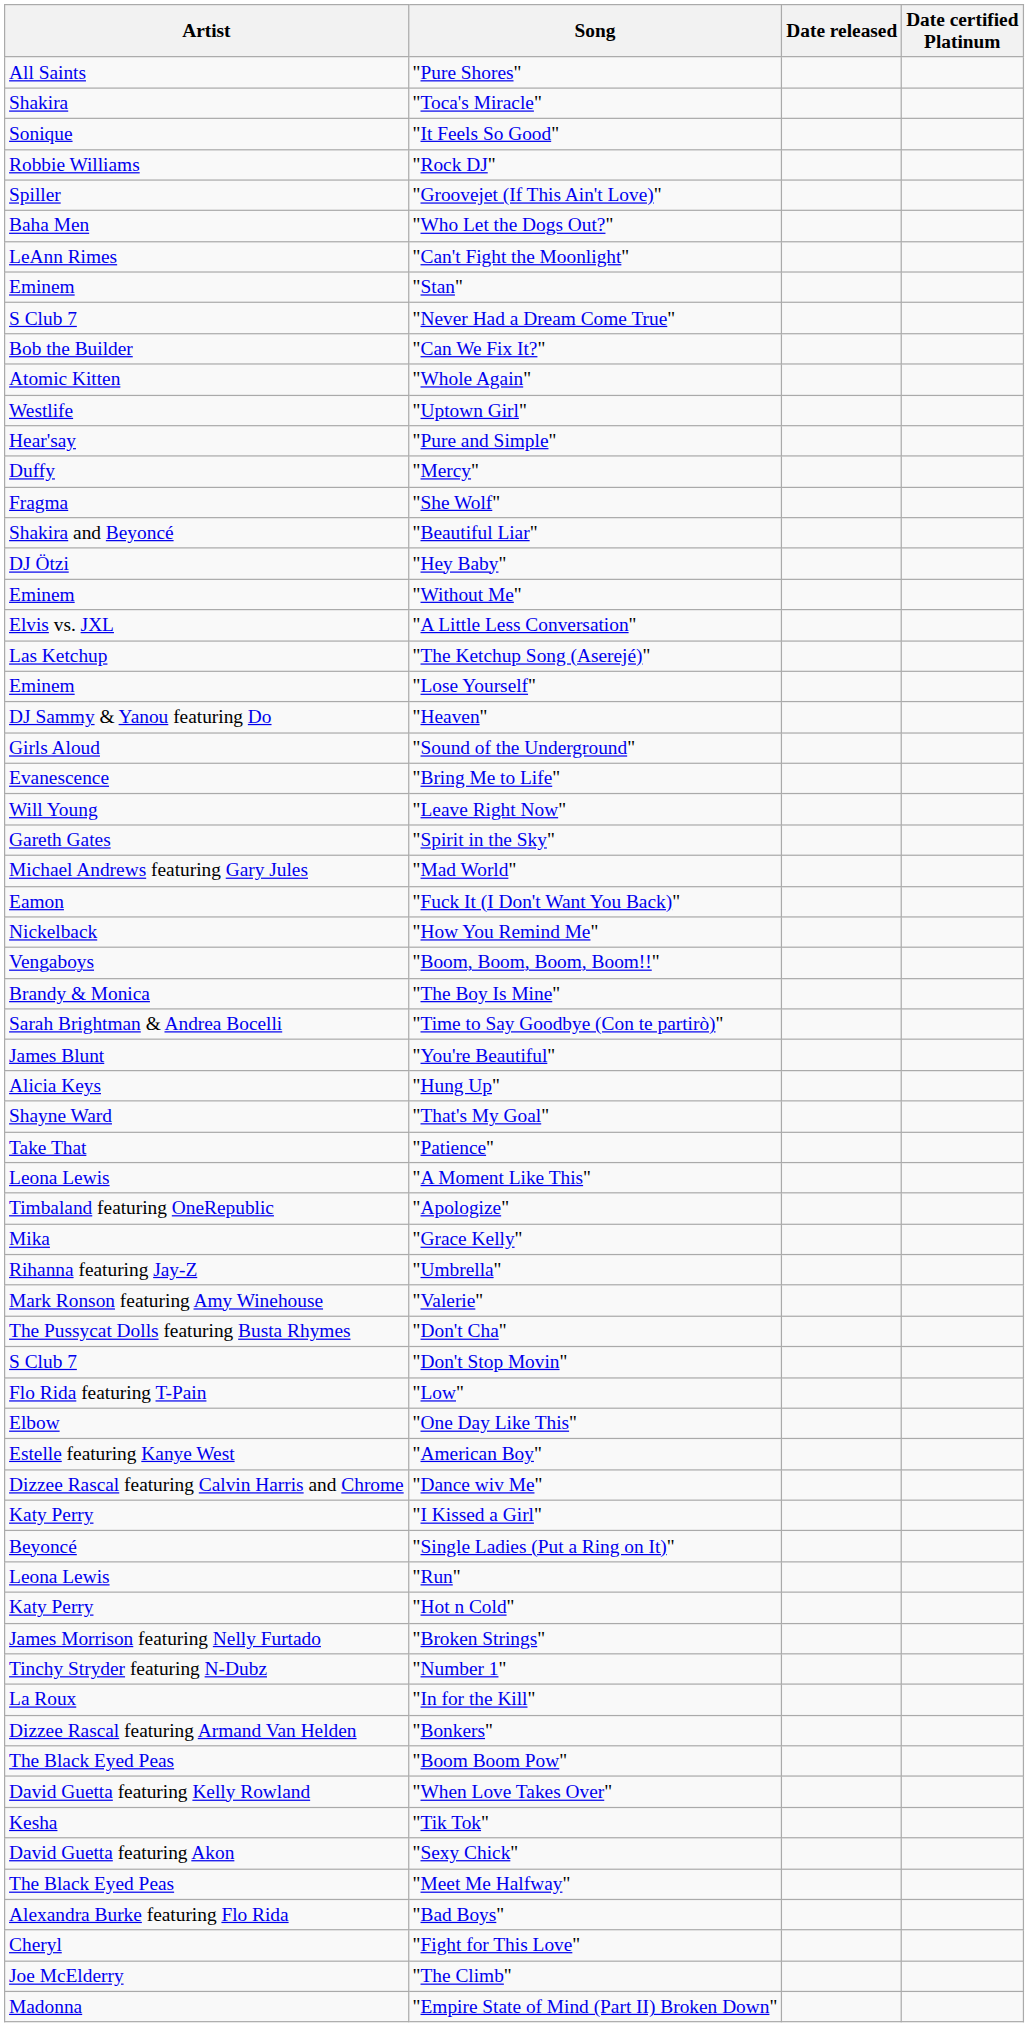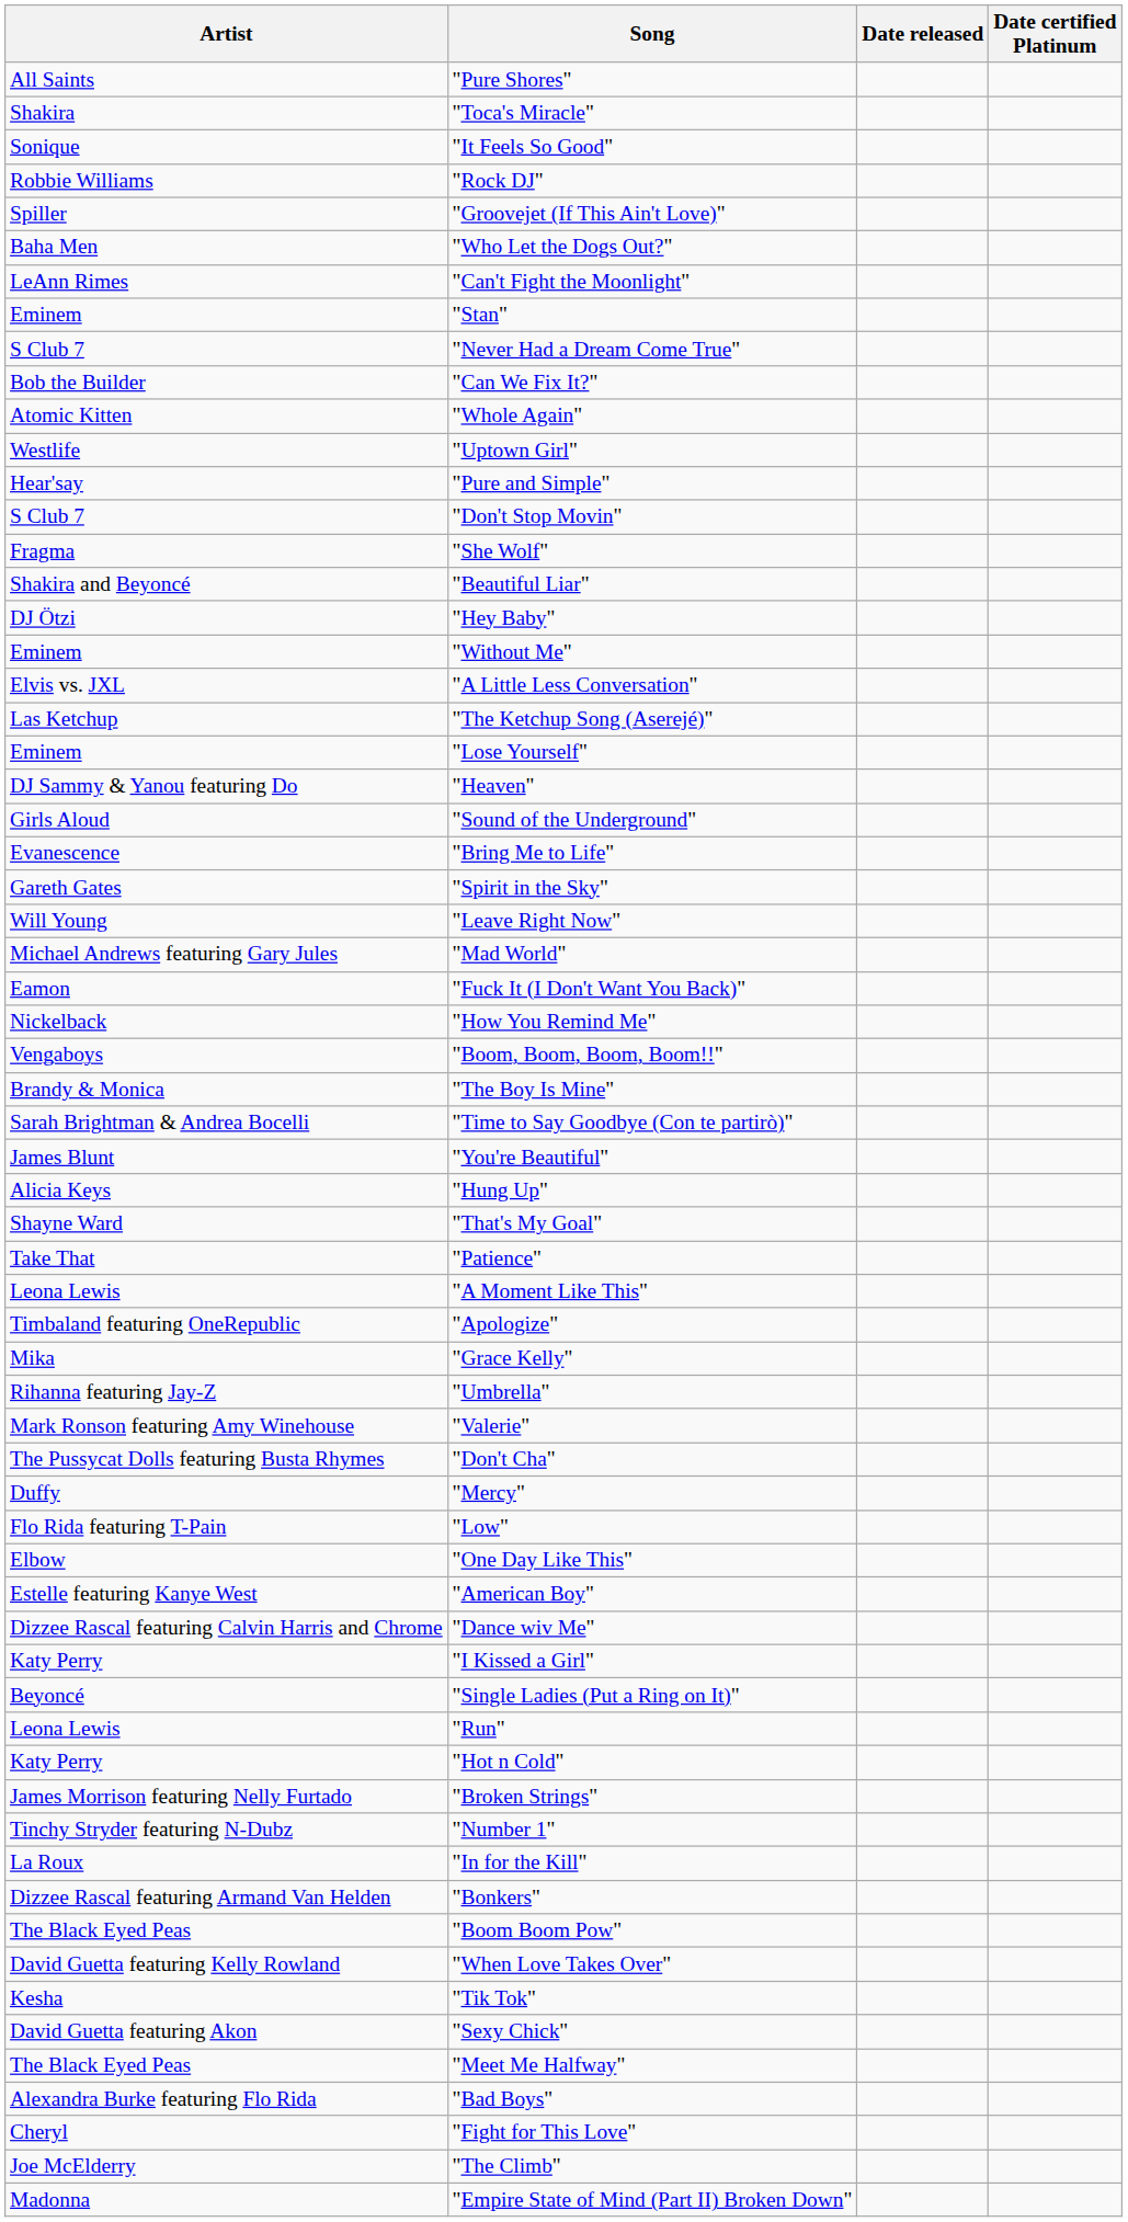rows swapped: "Don't Stop Movin" <-> "Mercy"
rows swapped: "Spirit in the Sky" <-> "Leave Right Now"
